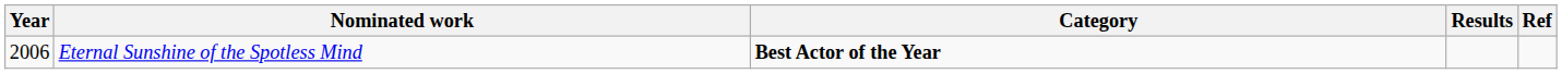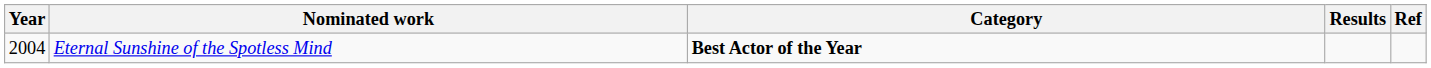Eternal Sunshine of the Spotless Mind | Year: 2006 -> 2004
